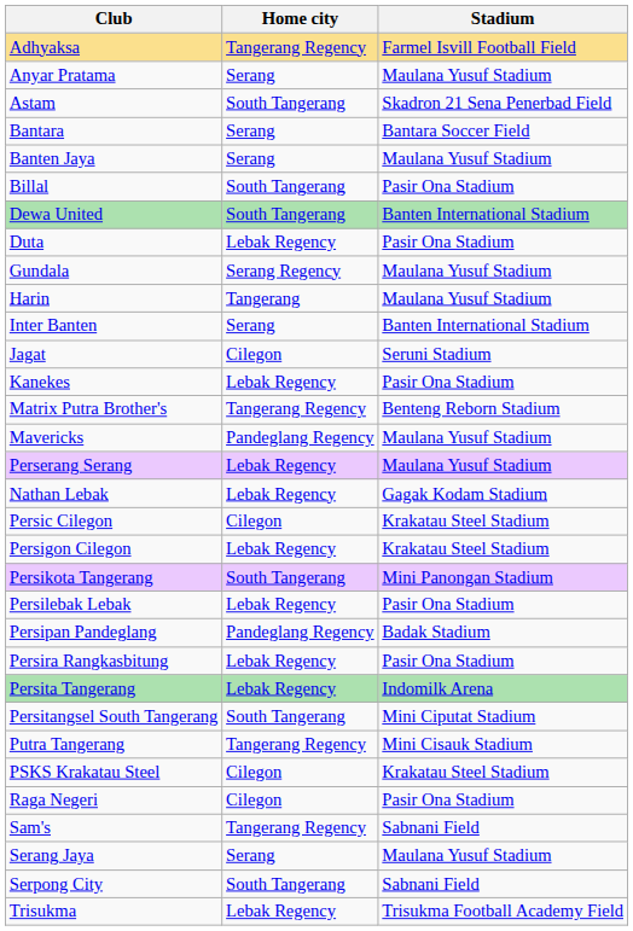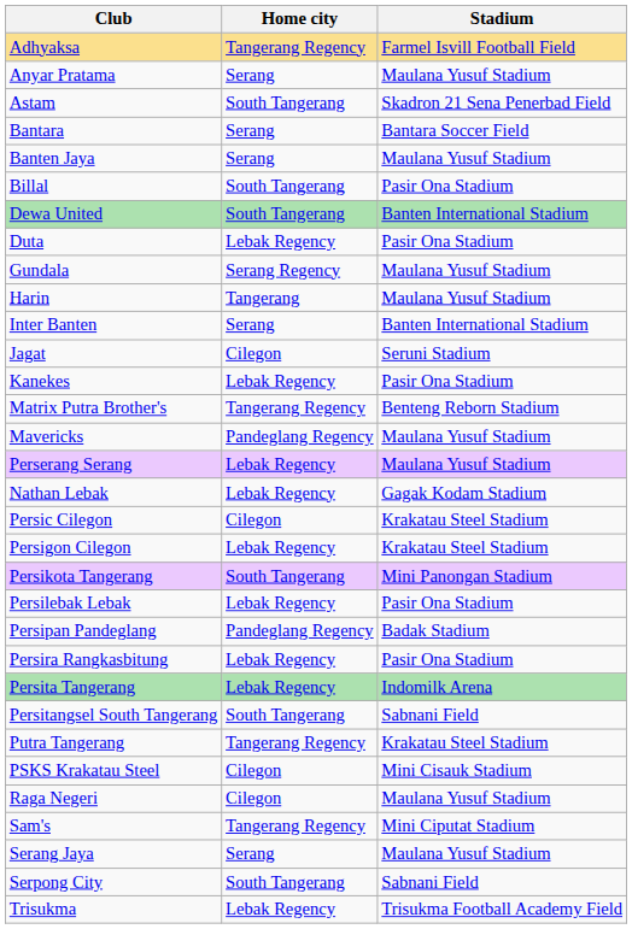Persitangsel South Tangerang | Stadium: Mini Ciputat Stadium -> Sabnani Field
Putra Tangerang | Stadium: Mini Cisauk Stadium -> Krakatau Steel Stadium
PSKS Krakatau Steel | Stadium: Krakatau Steel Stadium -> Mini Cisauk Stadium
Raga Negeri | Stadium: Pasir Ona Stadium -> Maulana Yusuf Stadium
Sam's | Stadium: Sabnani Field -> Mini Ciputat Stadium
